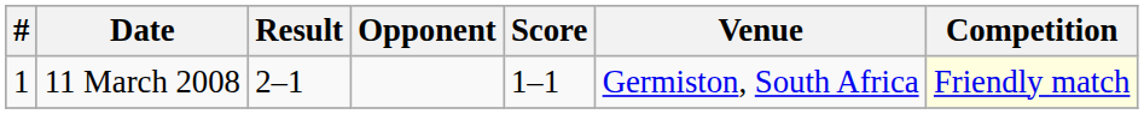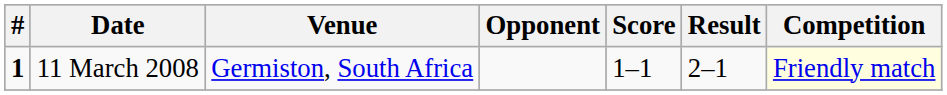columns swapped: Venue <-> Result
11 March 2008 | #: normal -> bold
